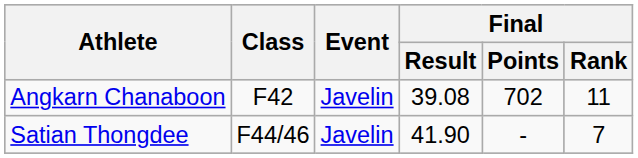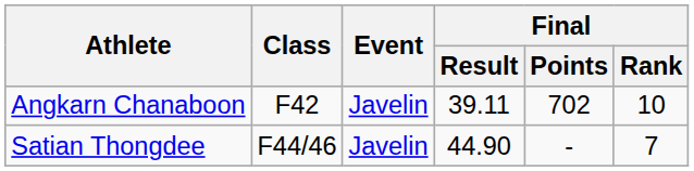Angkarn Chanaboon | Final / Result: 39.08 -> 39.11
Angkarn Chanaboon | Final / Rank: 11 -> 10
Satian Thongdee | Final / Result: 41.90 -> 44.90
